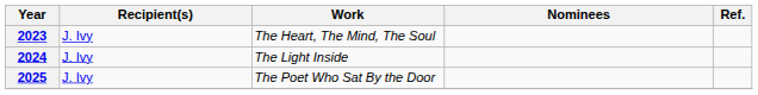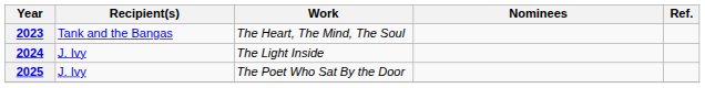2023 | Recipient(s): J. Ivy -> Tank and the Bangas
